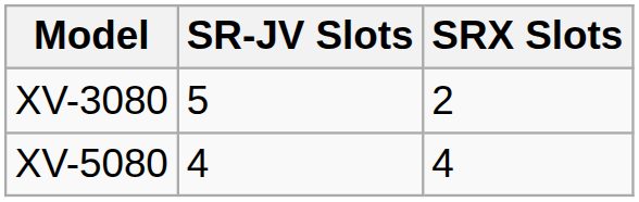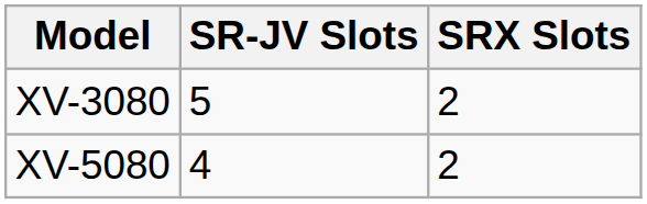XV-5080 | SRX Slots: 4 -> 2
